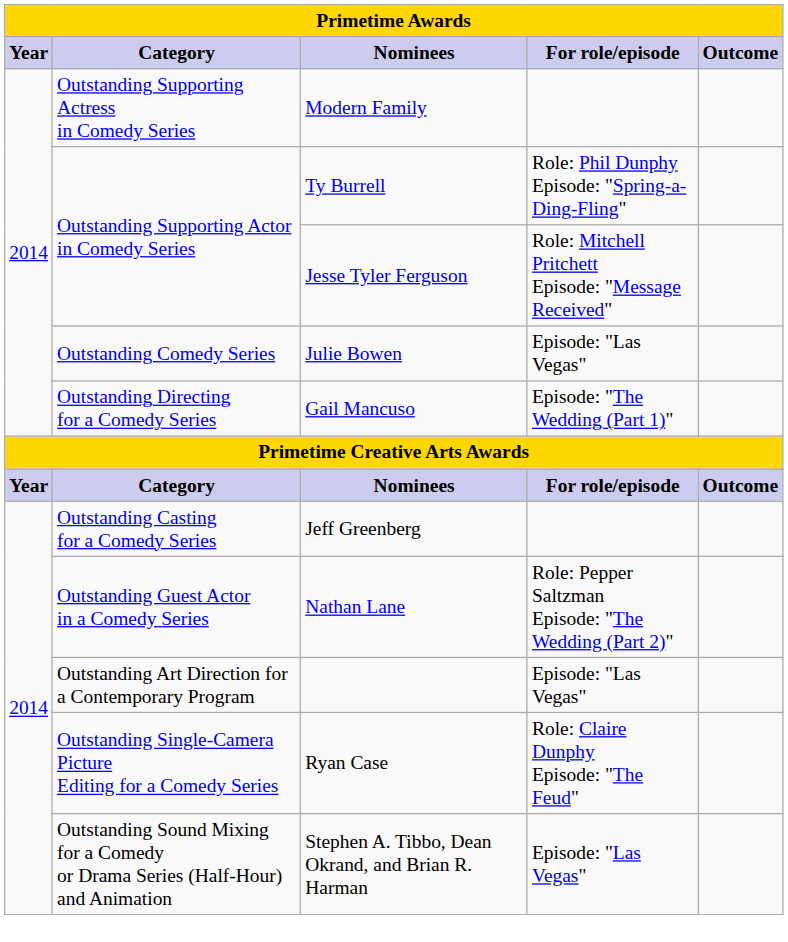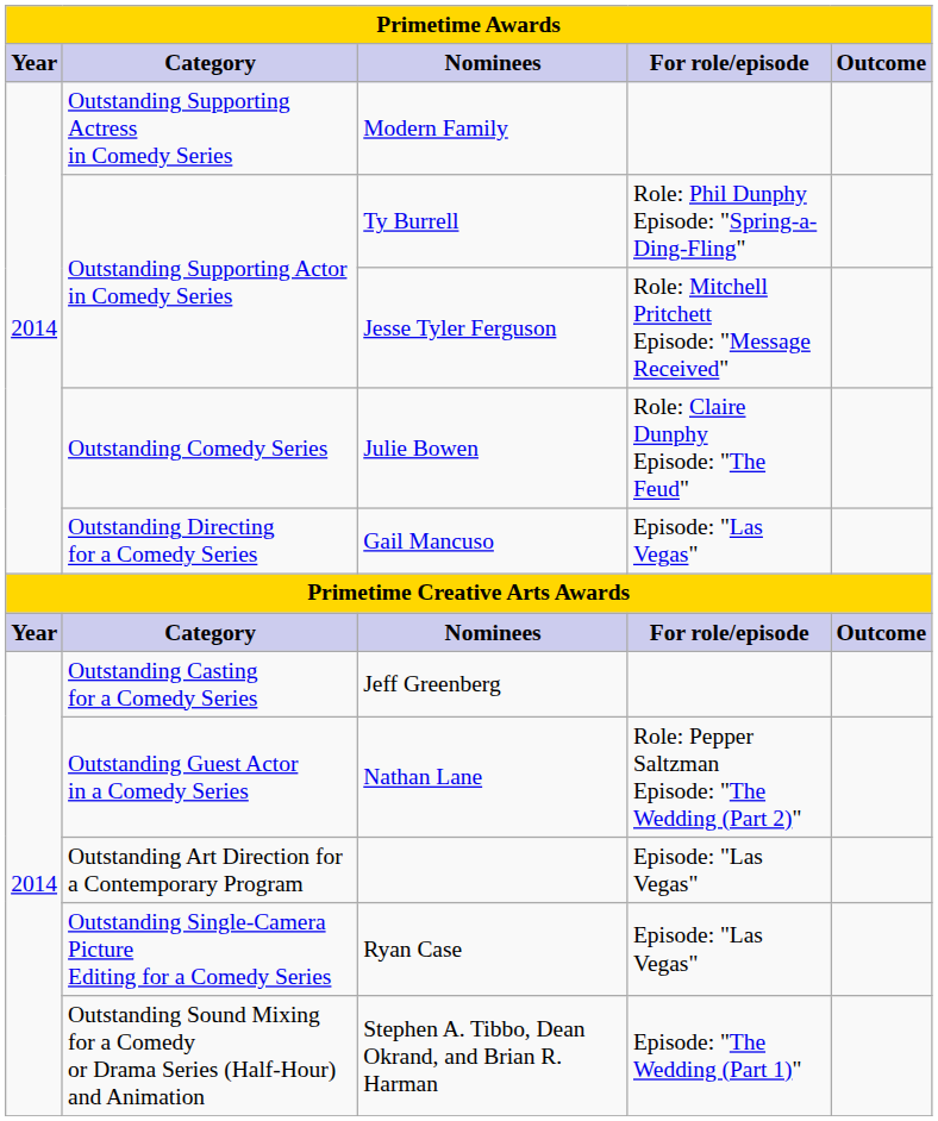Julie Bowen | For role/episode: Episode: "Las Vegas" -> Role: Claire Dunphy Episode: "The Feud"
Gail Mancuso | For role/episode: Episode: "The Wedding (Part 1)" -> Episode: "Las Vegas"
Ryan Case | For role/episode: Role: Claire Dunphy Episode: "The Feud" -> Episode: "Las Vegas"
Stephen A. Tibbo, Dean Okrand, and Brian R. Harman | For role/episode: Episode: "Las Vegas" -> Episode: "The Wedding (Part 1)"
